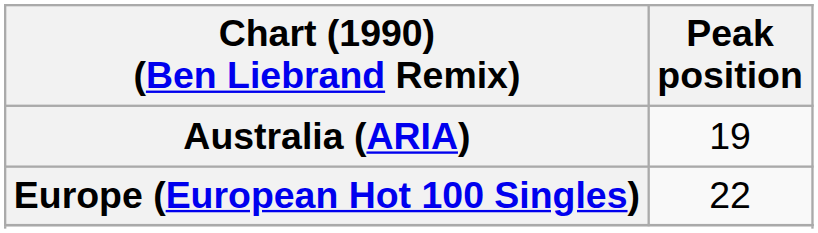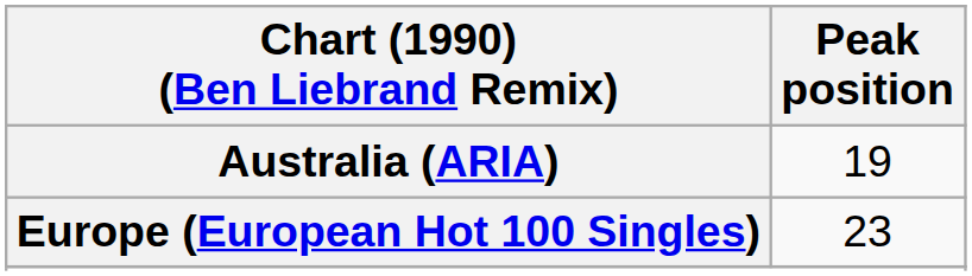Europe (European Hot 100 Singles) | Peak position: 22 -> 23
